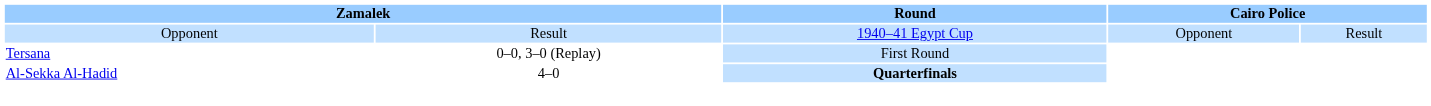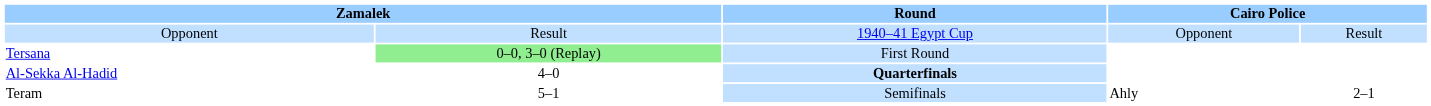Tersana | column 2: no background -> lightgreen background
+ row: Teram | 5–1 | Semifinals | Ahly | 2–1
